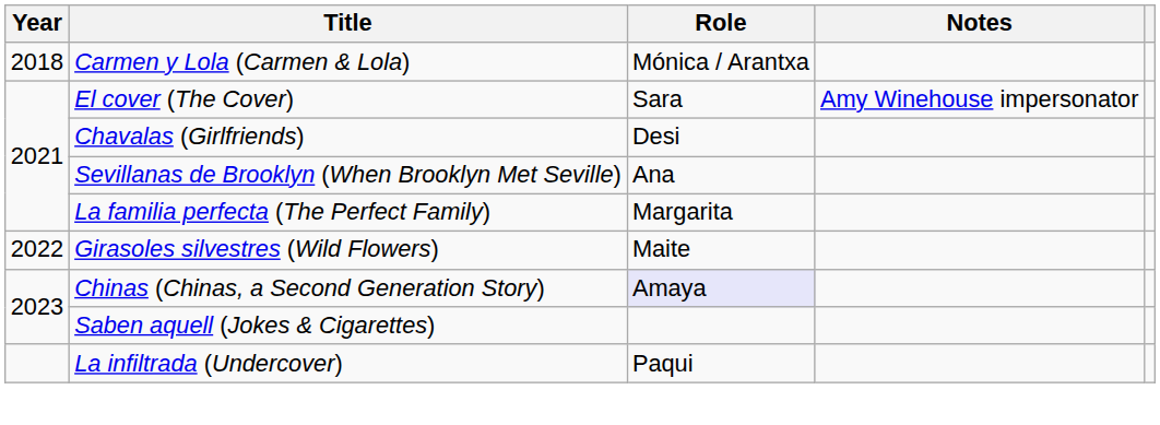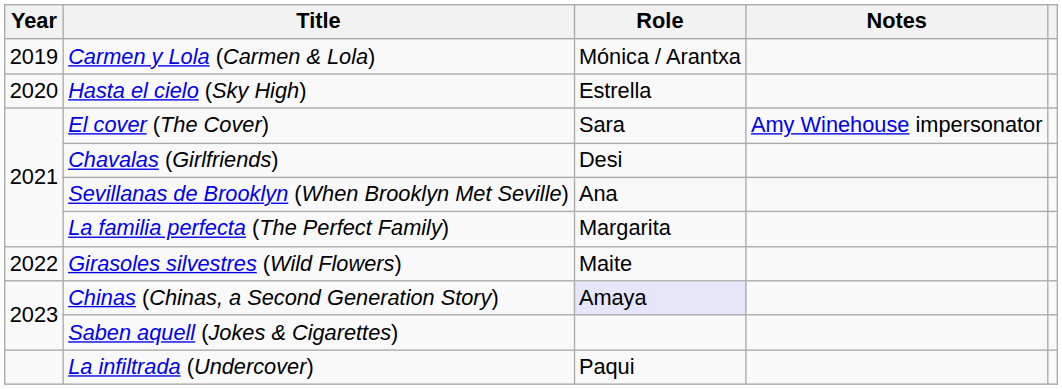Carmen y Lola (Carmen & Lola) | Year: 2018 -> 2019
+ row: 2020 | Hasta el cielo (Sky High) | Estrella
